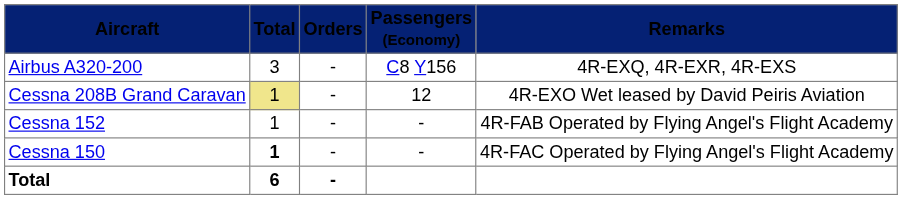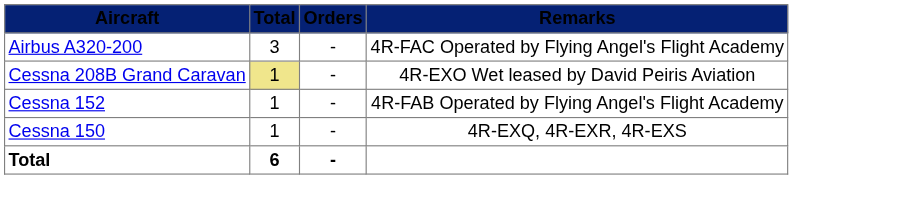- column: Passengers (Economy) | C8 Y156 | 12 | - | -
Airbus A320-200 | Remarks: 4R-EXQ, 4R-EXR, 4R-EXS -> 4R-FAC Operated by Flying Angel's Flight Academy
Cessna 150 | Total: bold -> normal
Cessna 150 | Remarks: 4R-FAC Operated by Flying Angel's Flight Academy -> 4R-EXQ, 4R-EXR, 4R-EXS
